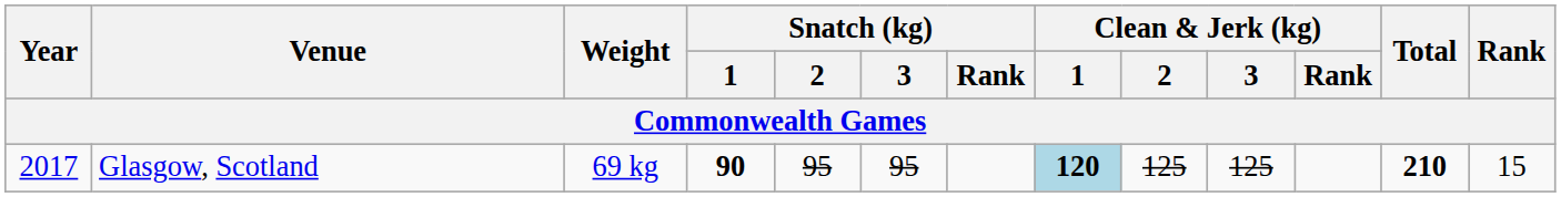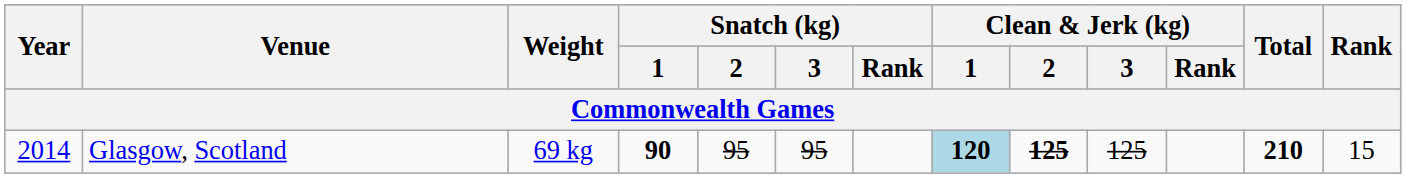Glasgow, Scotland | Year: 2017 -> 2014
Glasgow, Scotland | Clean & Jerk (kg) / 2: normal -> bold
